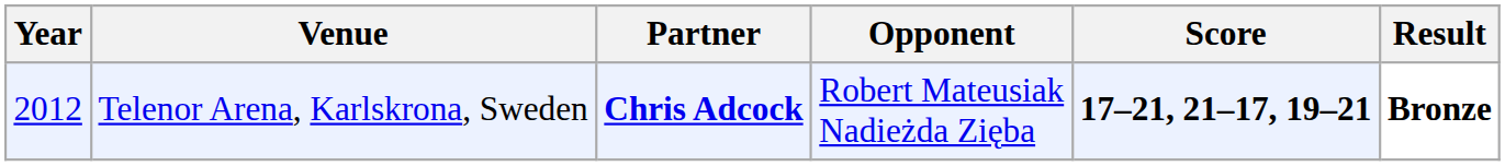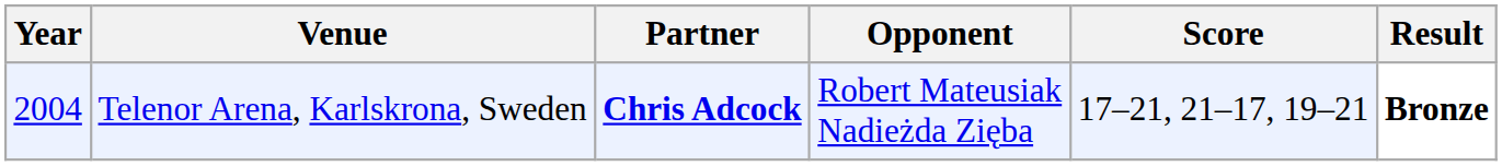Telenor Arena, Karlskrona, Sweden | Year: 2012 -> 2004
Telenor Arena, Karlskrona, Sweden | Score: bold -> normal
